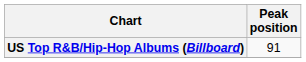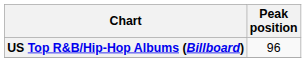US Top R&B/Hip-Hop Albums (Billboard) | Peak position: 91 -> 96
